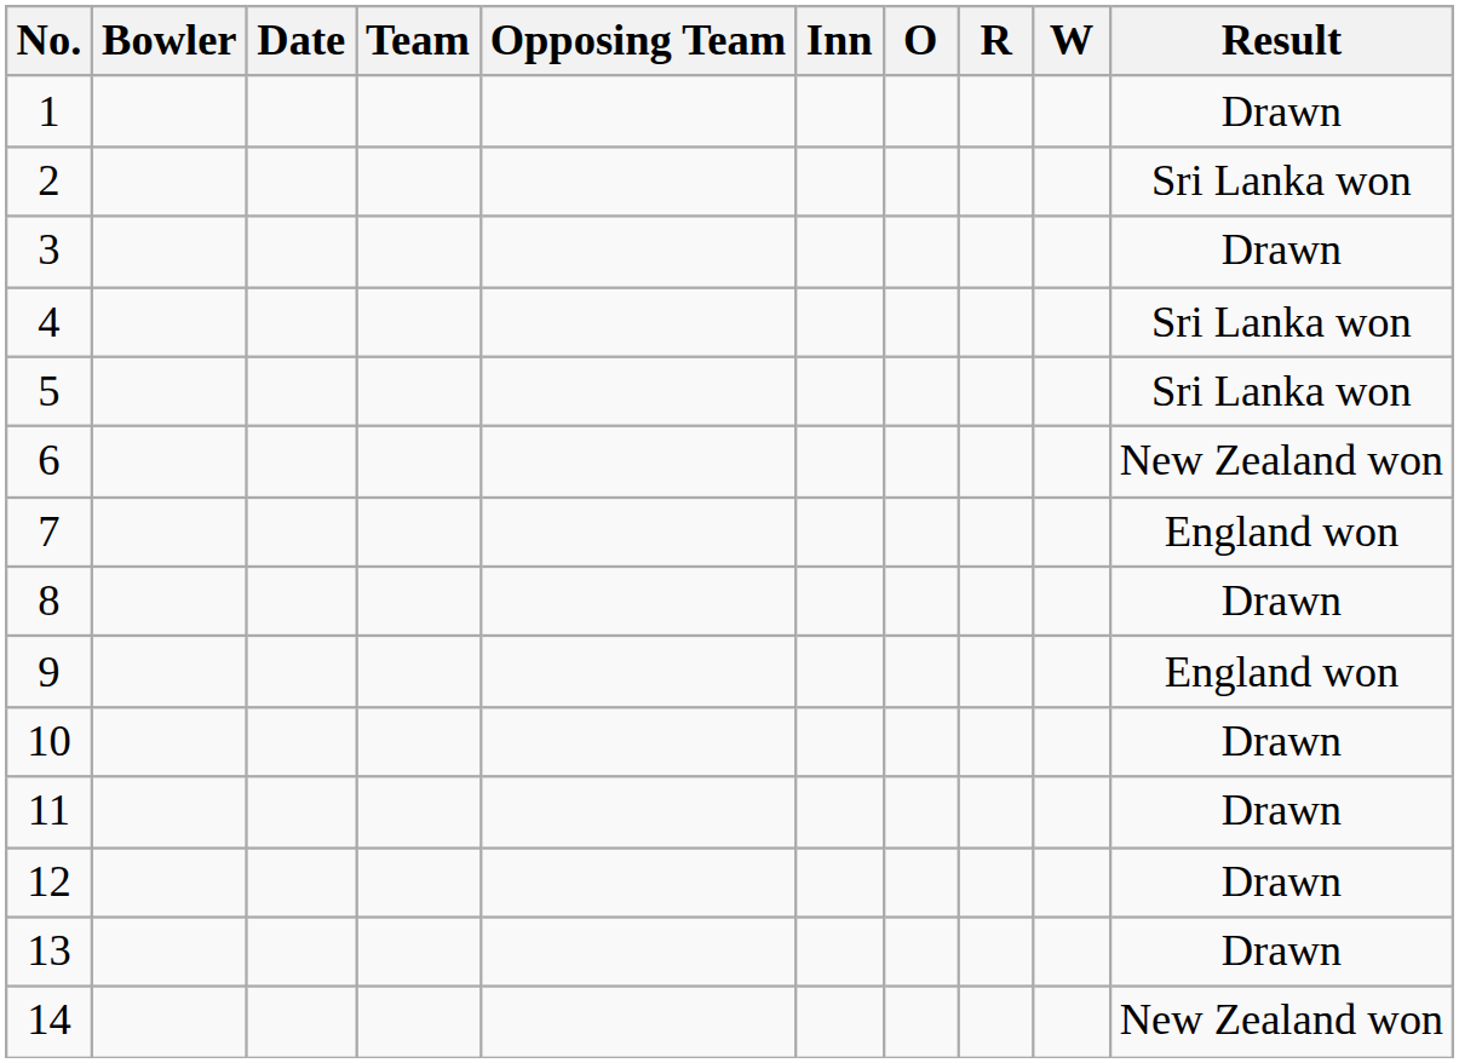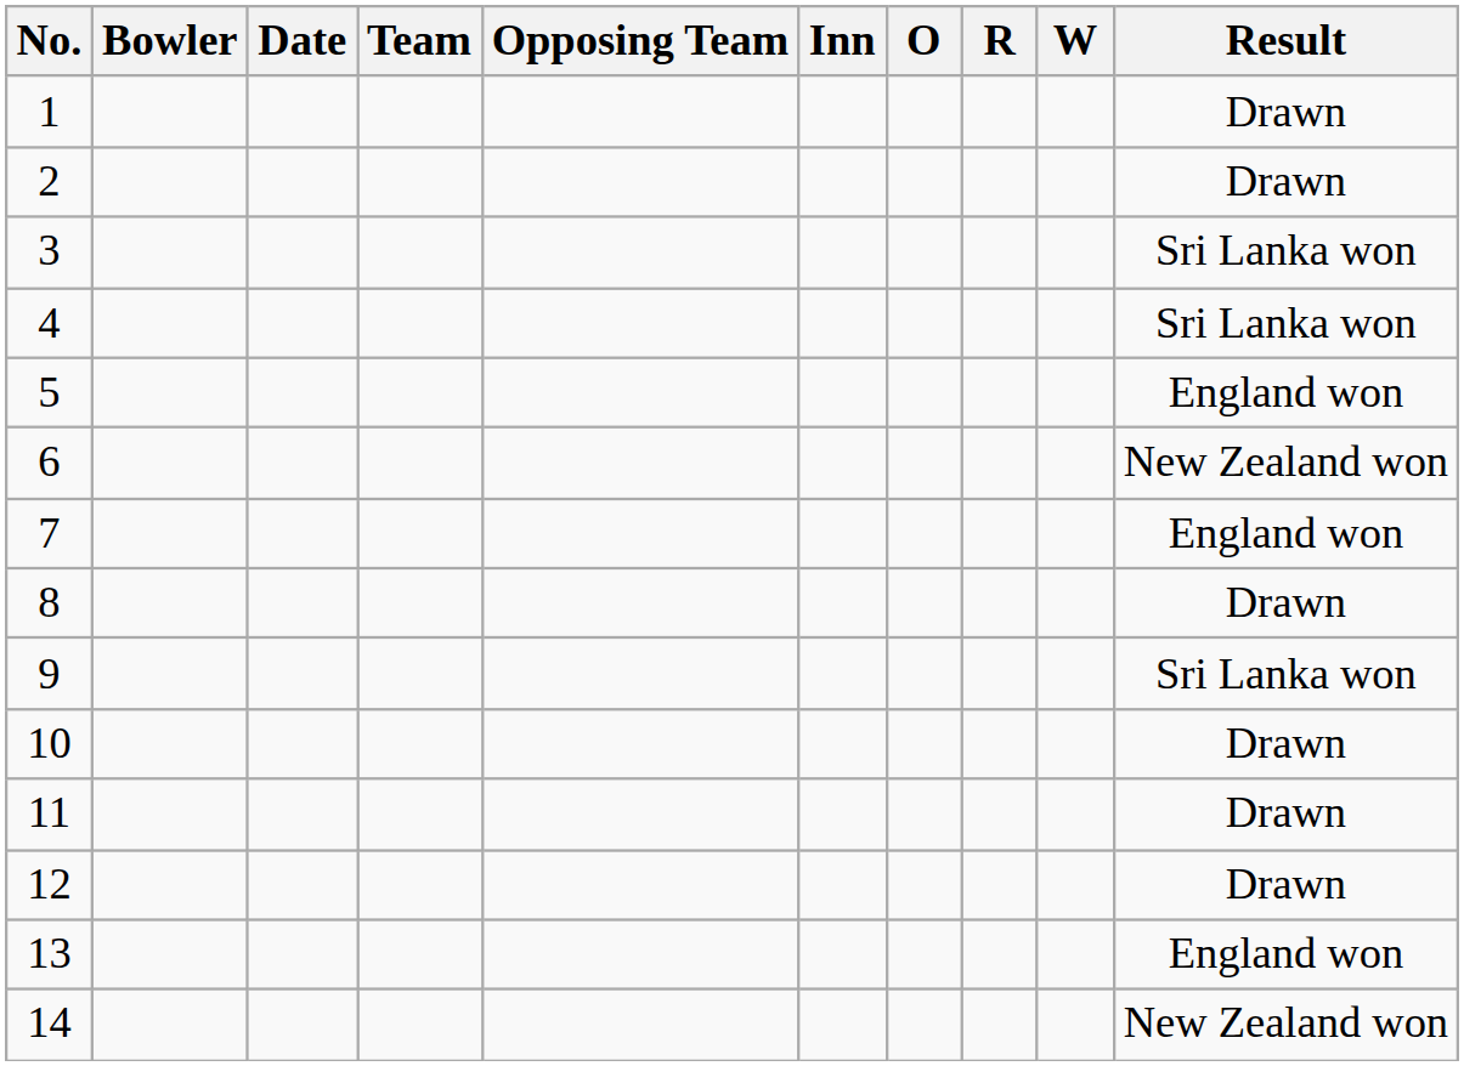2 | Result: Sri Lanka won -> Drawn
3 | Result: Drawn -> Sri Lanka won
5 | Result: Sri Lanka won -> England won
9 | Result: England won -> Sri Lanka won
13 | Result: Drawn -> England won
